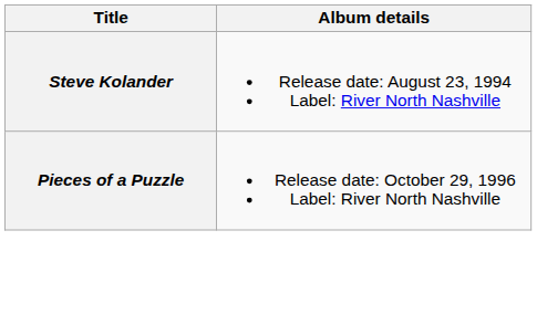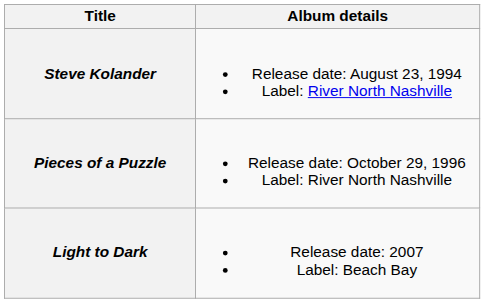+ row: Light to Dark | Release date: 2007 Label: Beach Bay
